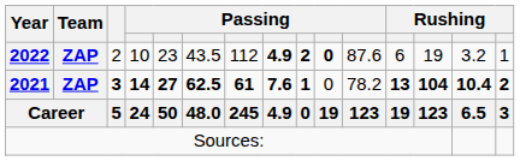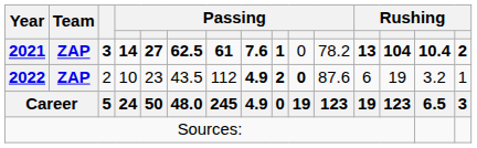rows swapped: 2021 <-> 2022
